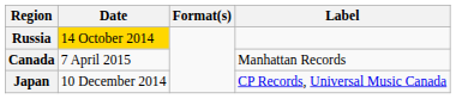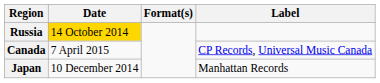Canada | Label: Manhattan Records -> CP Records, Universal Music Canada
Japan | Label: CP Records, Universal Music Canada -> Manhattan Records
